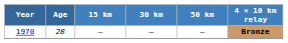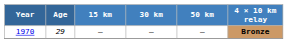1970 | Age: 28 -> 29
